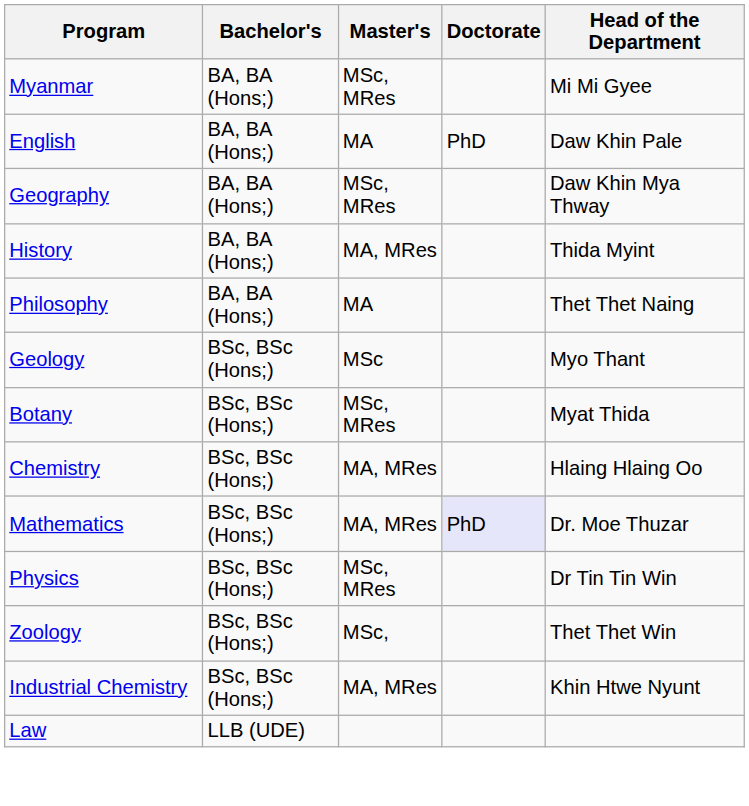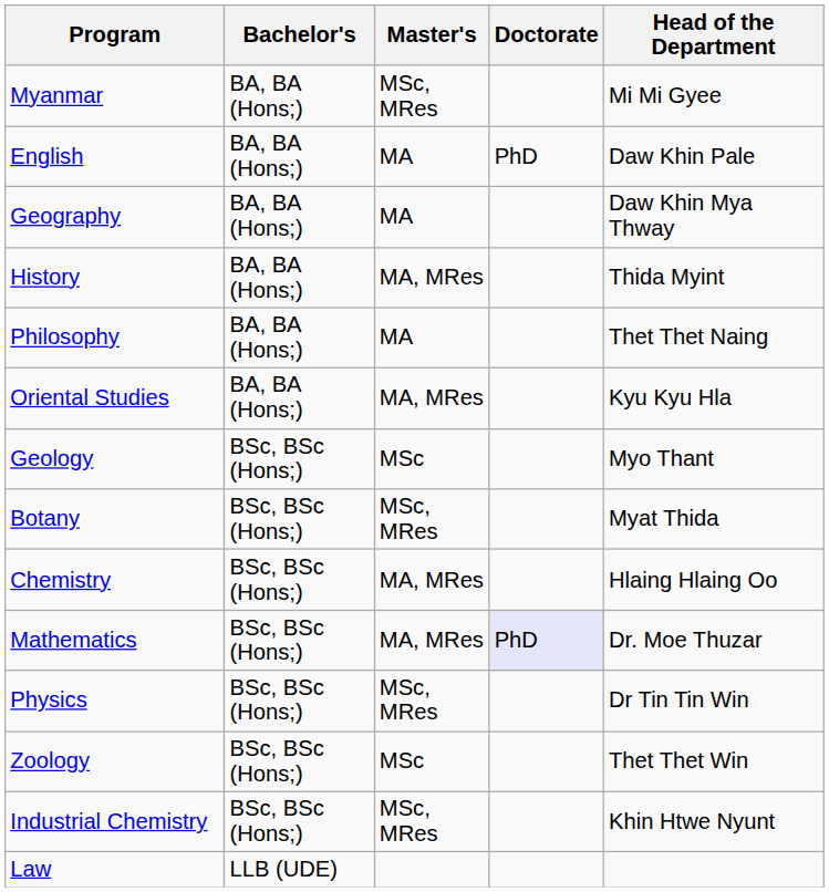Geography | Master's: MSc, MRes -> MA
+ row: Oriental Studies | BA, BA (Hons;) | MA, MRes | Kyu Kyu Hla
Zoology | Master's: MSc, -> MSc
Industrial Chemistry | Master's: MA, MRes -> MSc, MRes
